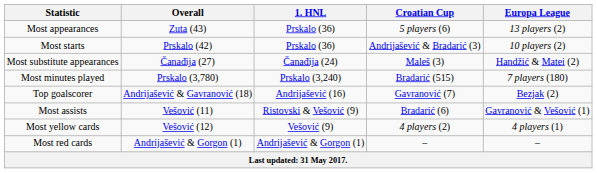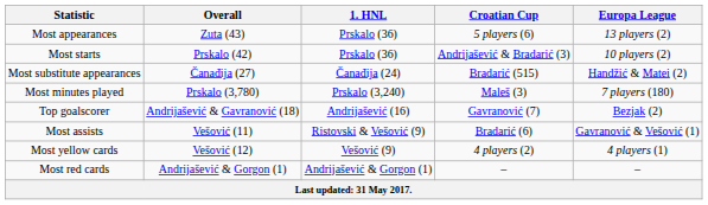Most substitute appearances | Croatian Cup: Maleš (3) -> Bradarić (515)
Most minutes played | Croatian Cup: Bradarić (515) -> Maleš (3)
